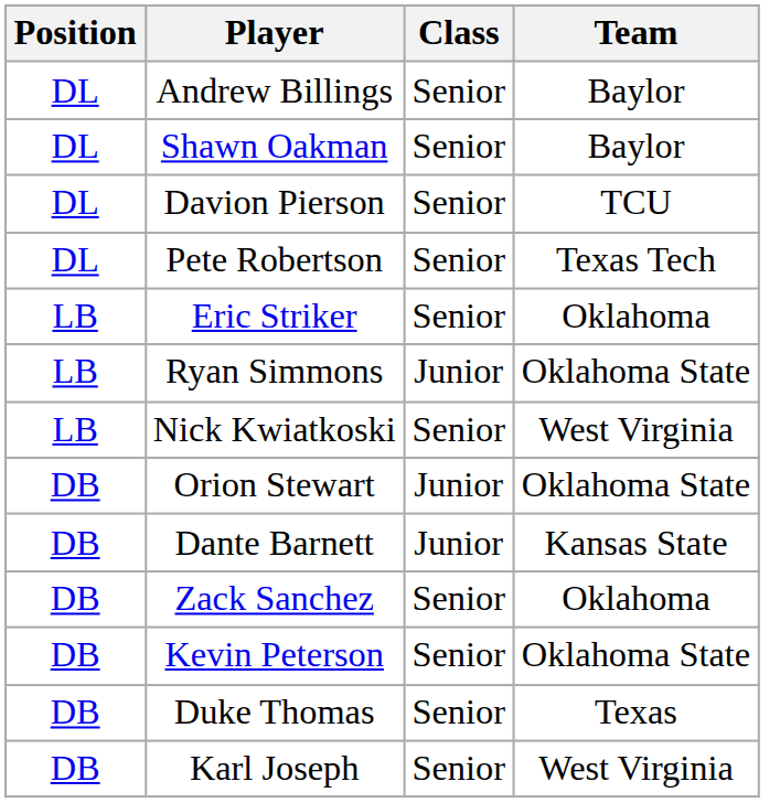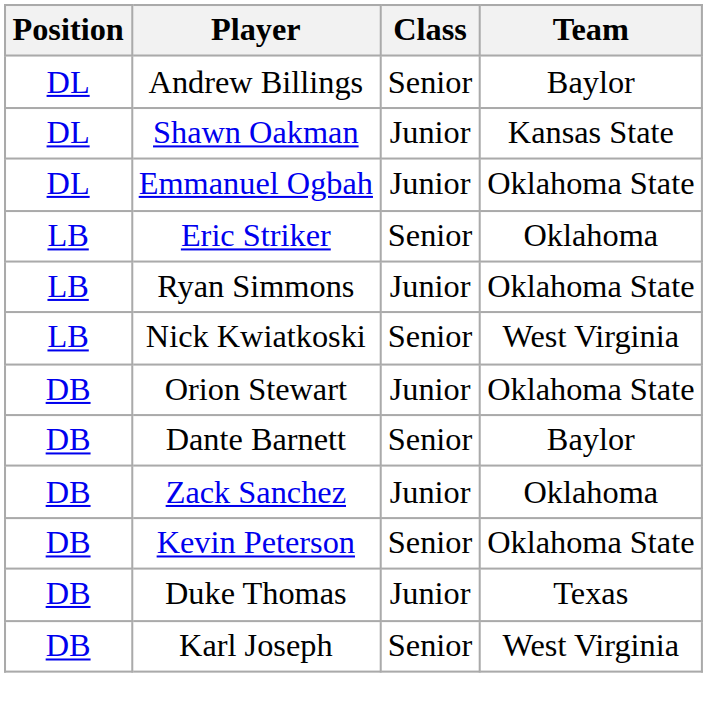Shawn Oakman | Class: Senior -> Junior
Shawn Oakman | Team: Baylor -> Kansas State
+ row: DL | Emmanuel Ogbah | Junior | Oklahoma State
- row: DL | Davion Pierson | Senior | TCU
- row: DL | Pete Robertson | Senior | Texas Tech
Dante Barnett | Class: Junior -> Senior
Dante Barnett | Team: Kansas State -> Baylor
Zack Sanchez | Class: Senior -> Junior
Duke Thomas | Class: Senior -> Junior
